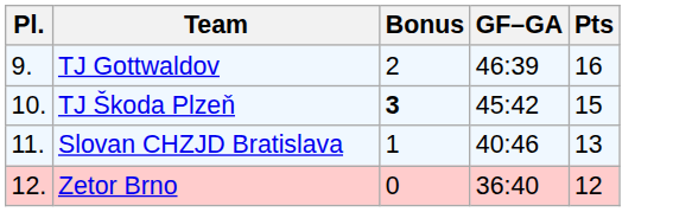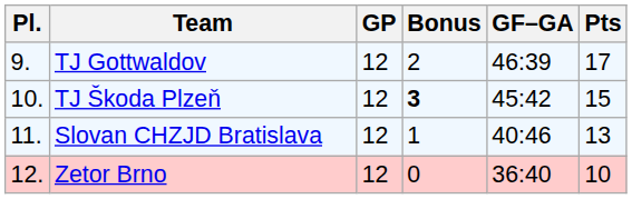+ column: GP | 12 | 12 | 12 | 12
TJ Gottwaldov | Pts: 16 -> 17
Zetor Brno | Pts: 12 -> 10
